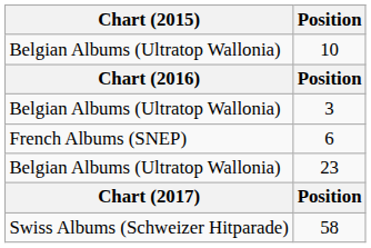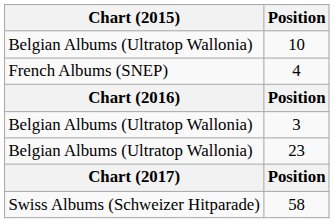+ row: French Albums (SNEP) | 4
- row: French Albums (SNEP) | 6
